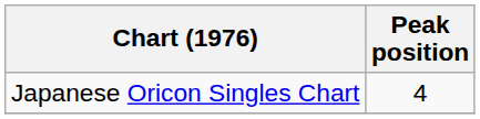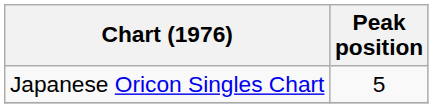Japanese Oricon Singles Chart | Peak position: 4 -> 5
